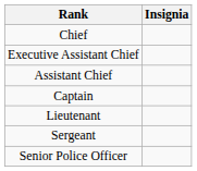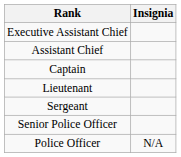- row: Chief
+ row: Police Officer | N/A
